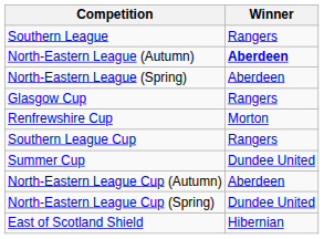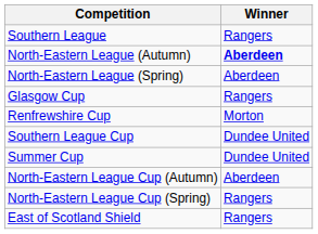Southern League Cup | Winner: Rangers -> Dundee United
North-Eastern League Cup (Spring) | Winner: Dundee United -> Rangers
East of Scotland Shield | Winner: Hibernian -> Rangers
